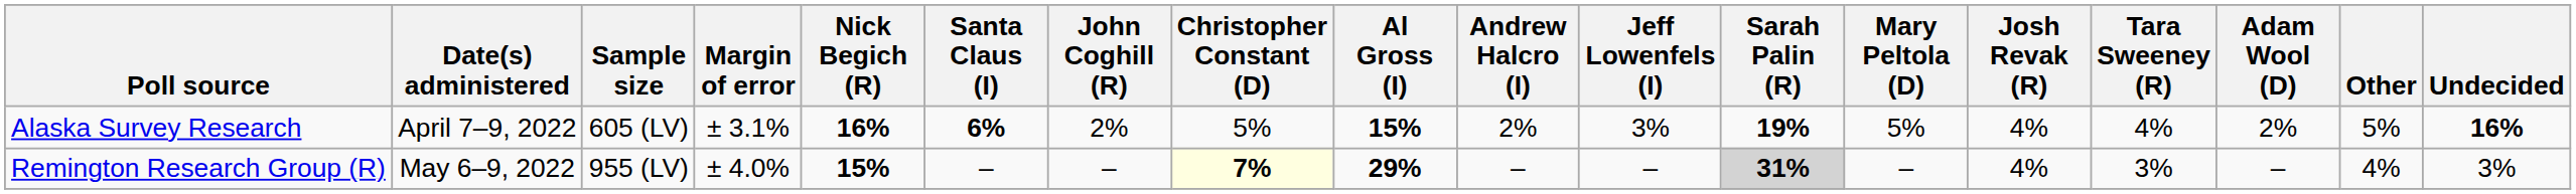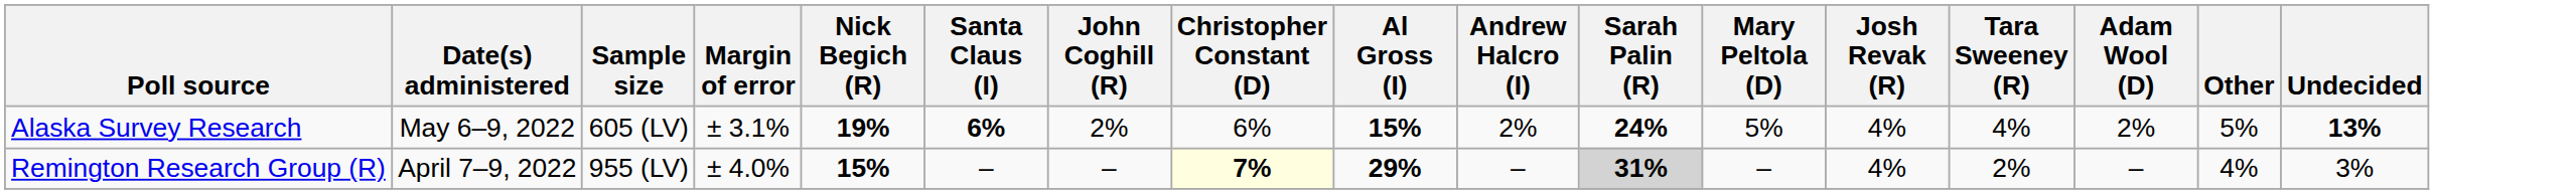- column: Jeff Lowenfels (I) | 3% | –
Alaska Survey Research | Date(s) administered: April 7–9, 2022 -> May 6–9, 2022
Alaska Survey Research | Nick Begich (R): 16% -> 19%
Alaska Survey Research | Christopher Constant (D): 5% -> 6%
Alaska Survey Research | Sarah Palin (R): 19% -> 24%
Alaska Survey Research | Undecided: 16% -> 13%
Remington Research Group (R) | Date(s) administered: May 6–9, 2022 -> April 7–9, 2022
Remington Research Group (R) | Tara Sweeney (R): 3% -> 2%
